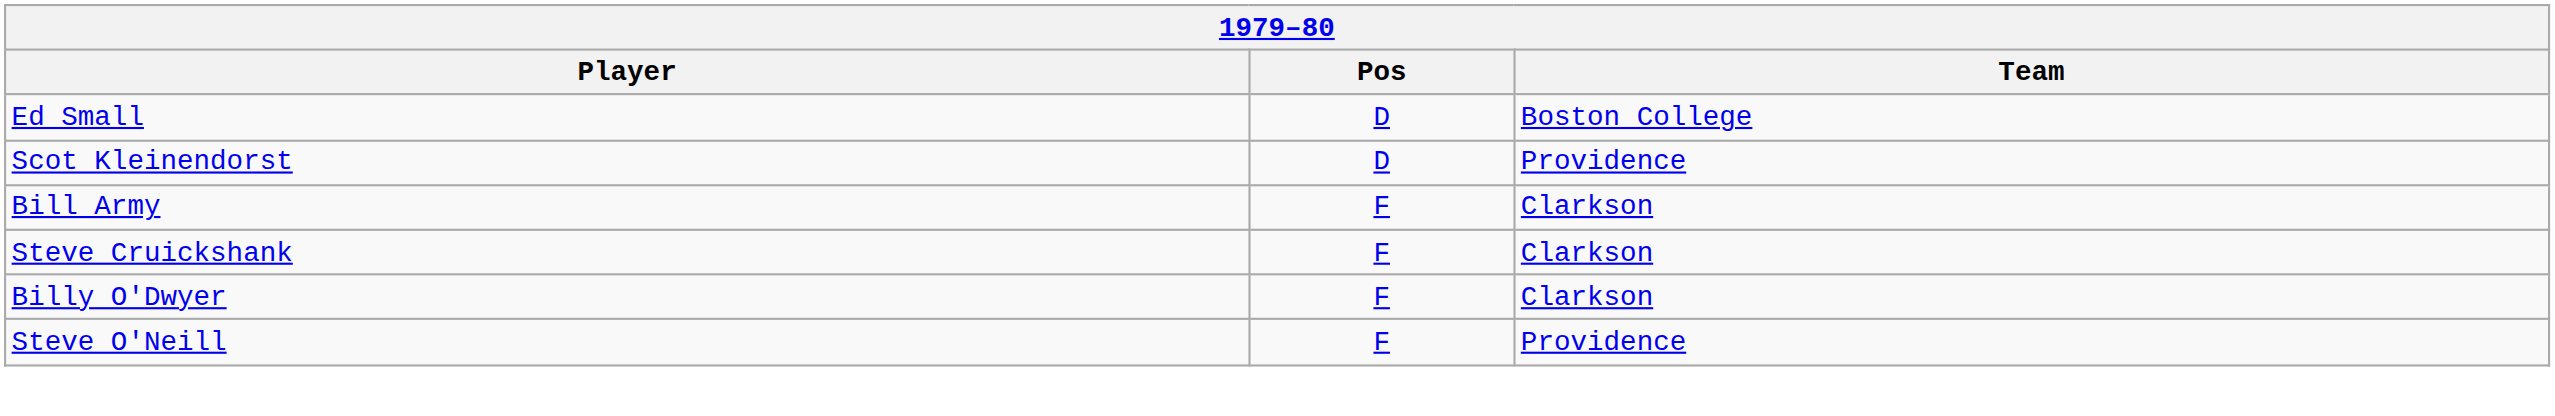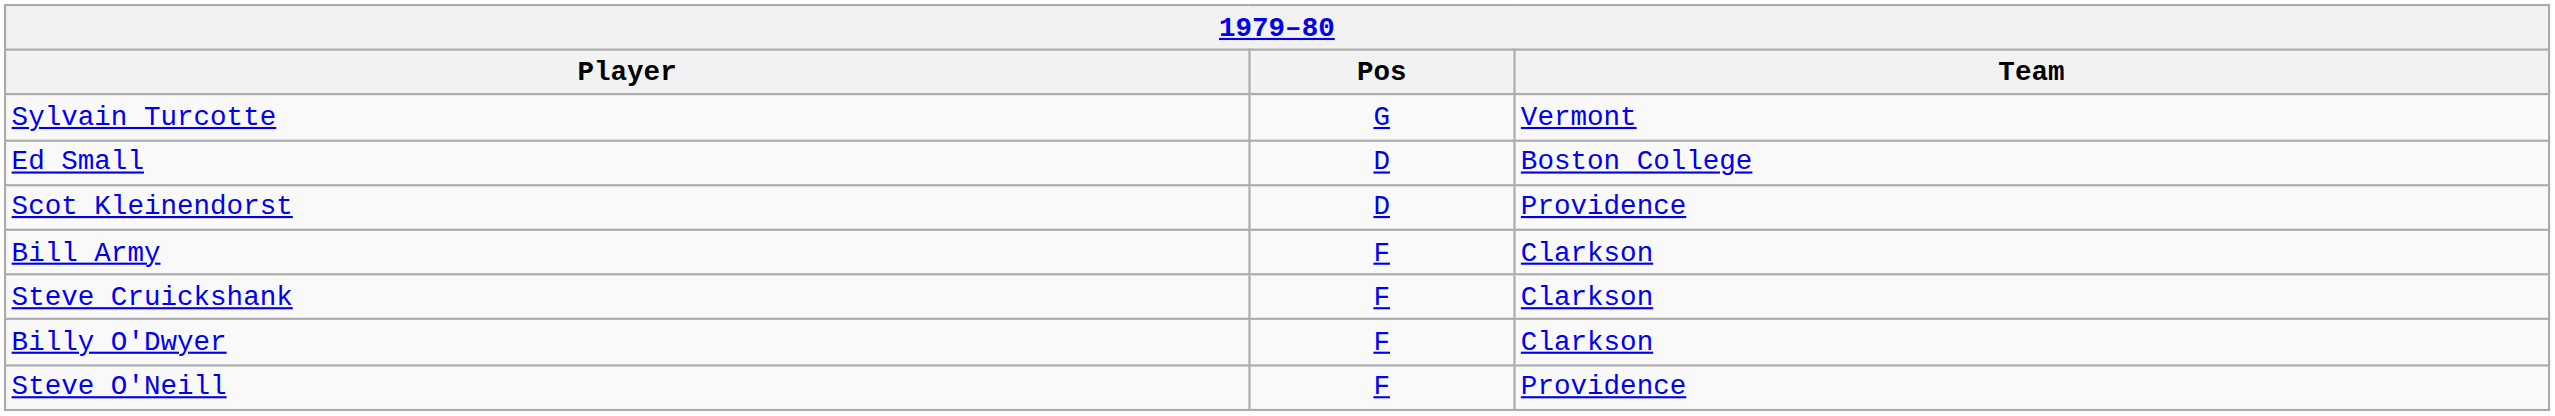+ row: Sylvain Turcotte | G | Vermont
